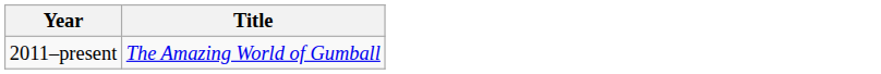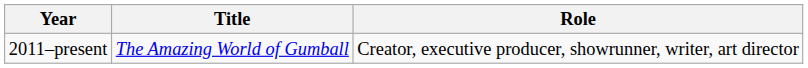+ column: Role | Creator, executive producer, showrunner, writer, art director
